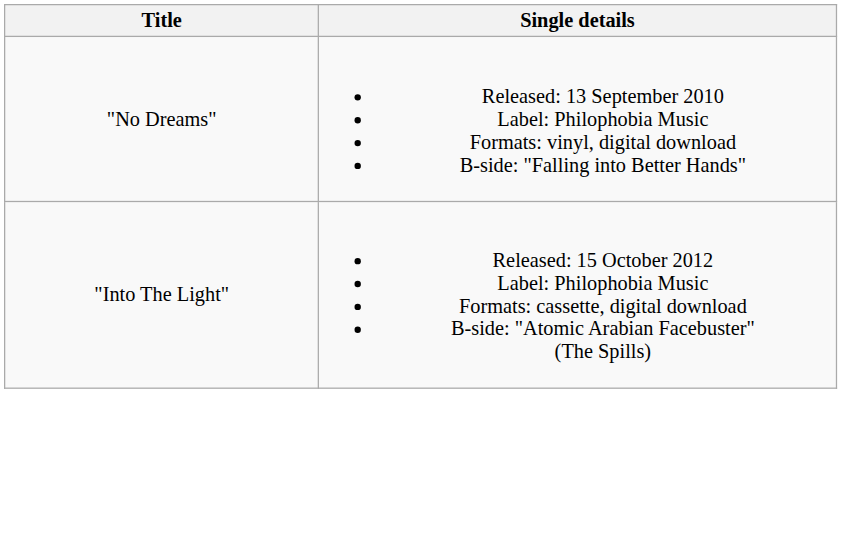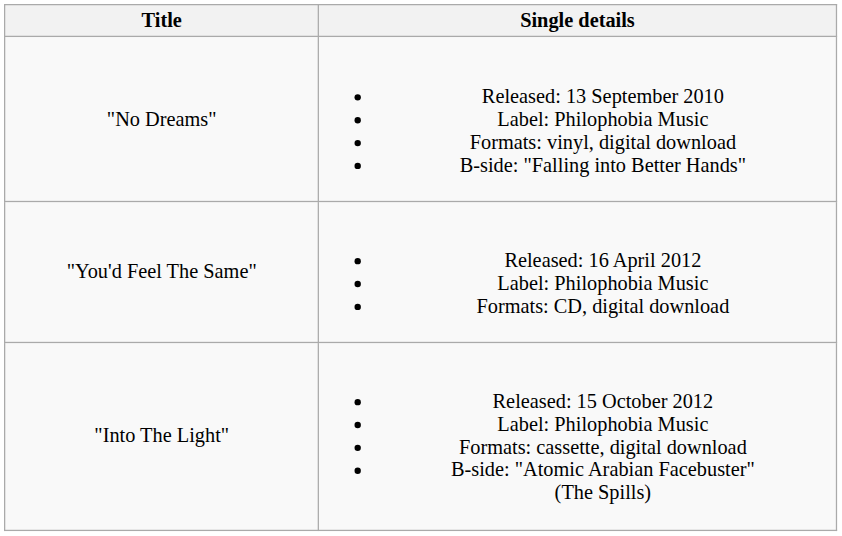+ row: "You'd Feel The Same" | Released: 16 April 2012 Label: Philophobia Music Formats: CD, digital download
